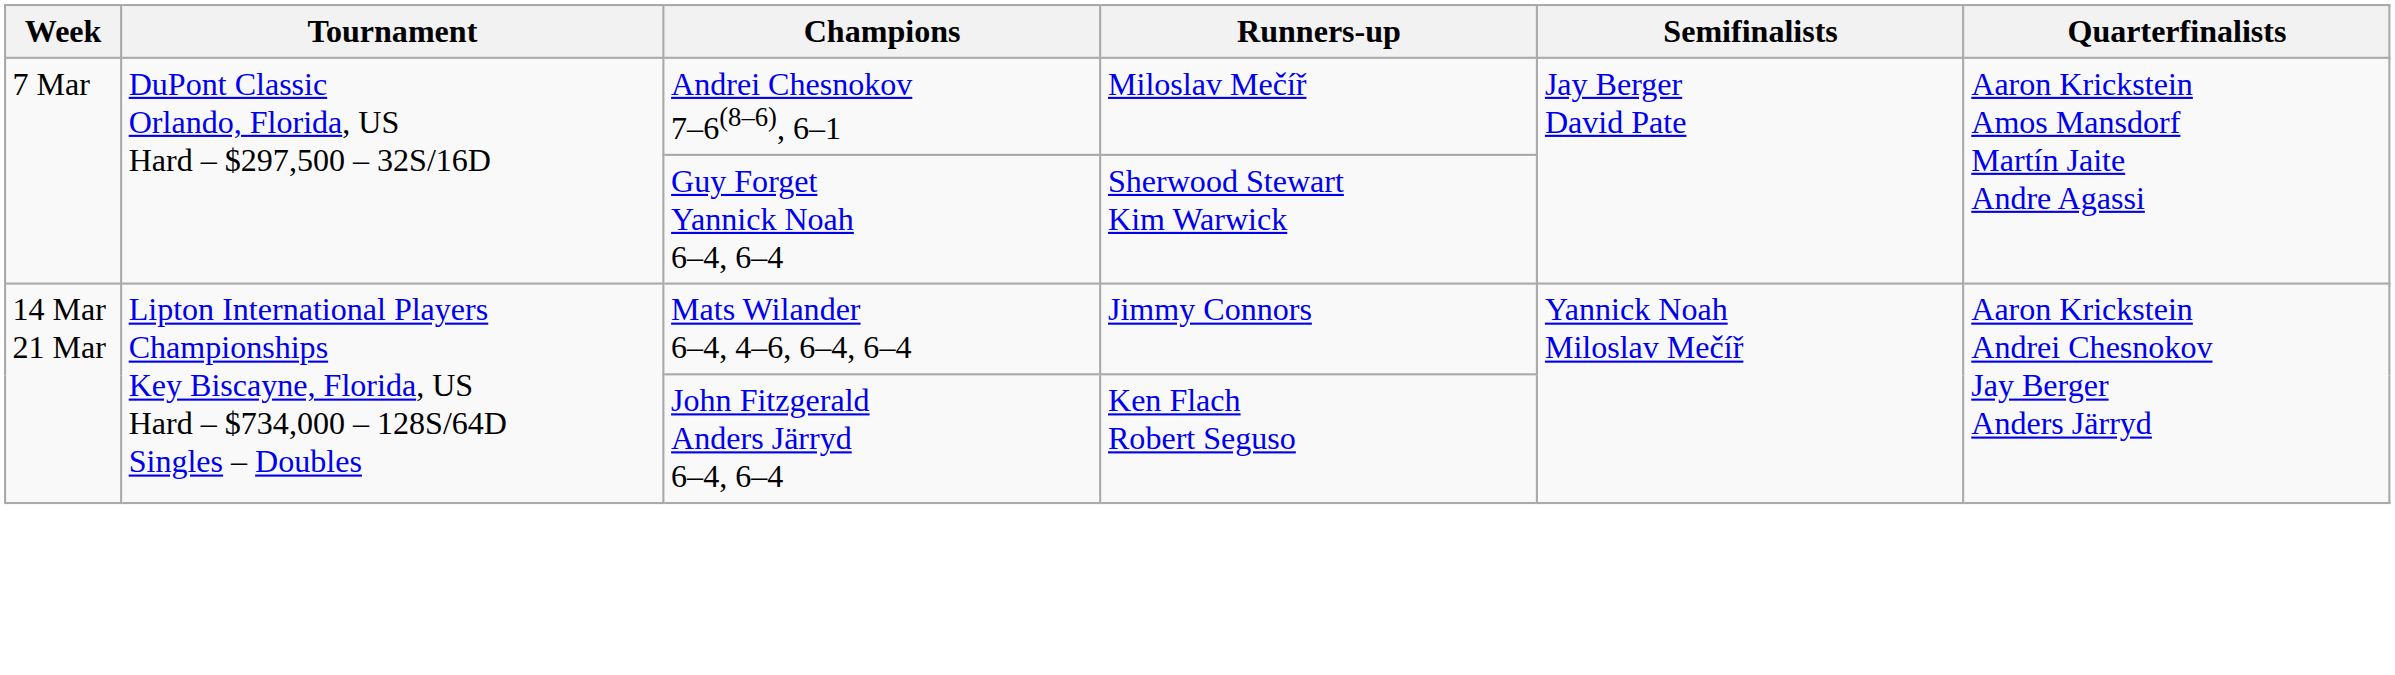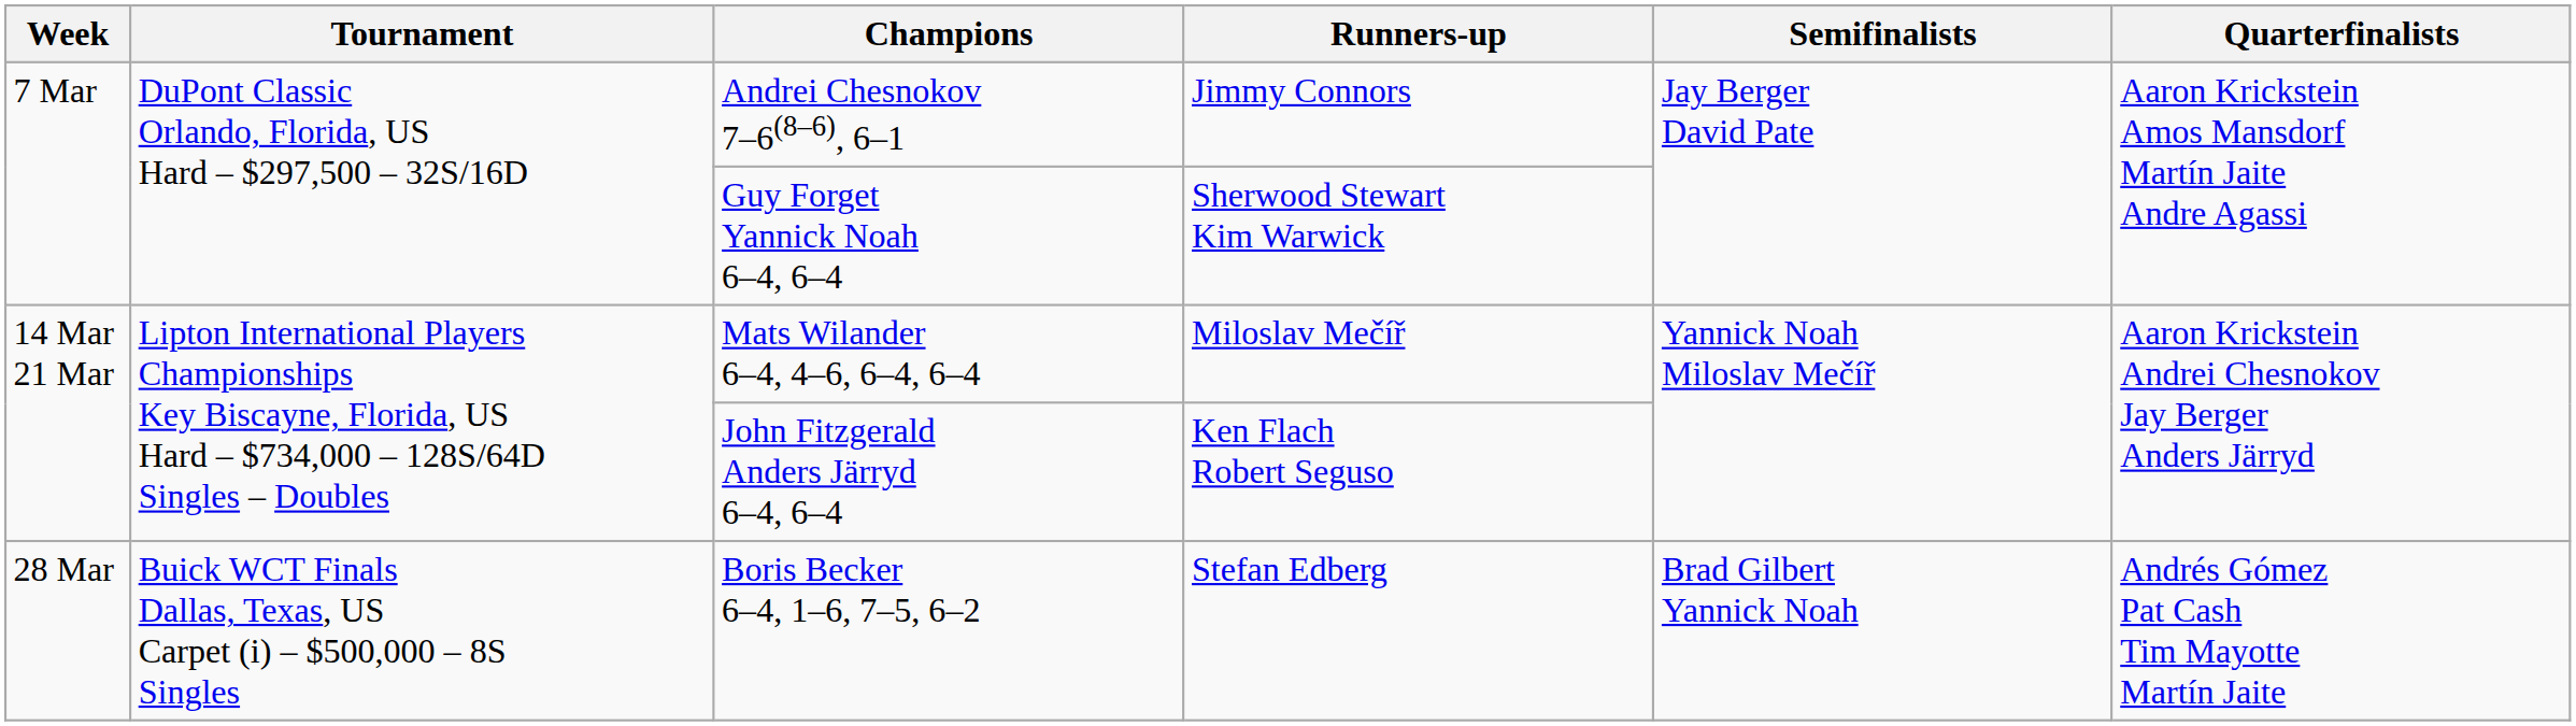Andrei Chesnokov 7–6(8–6), 6–1 | Runners-up: Miloslav Mečíř -> Jimmy Connors
Mats Wilander 6–4, 4–6, 6–4, 6–4 | Runners-up: Jimmy Connors -> Miloslav Mečíř
+ row: 28 Mar | Buick WCT Finals Dallas, Texas, US Carpet (i) – $500,000 – 8S Singles | Boris Becker 6–4, 1–6, 7–5, 6–2 | Stefan Edberg | Brad Gilbert Yannick Noah | Andrés Gómez Pat Cash Tim Mayotte Martín Jaite
